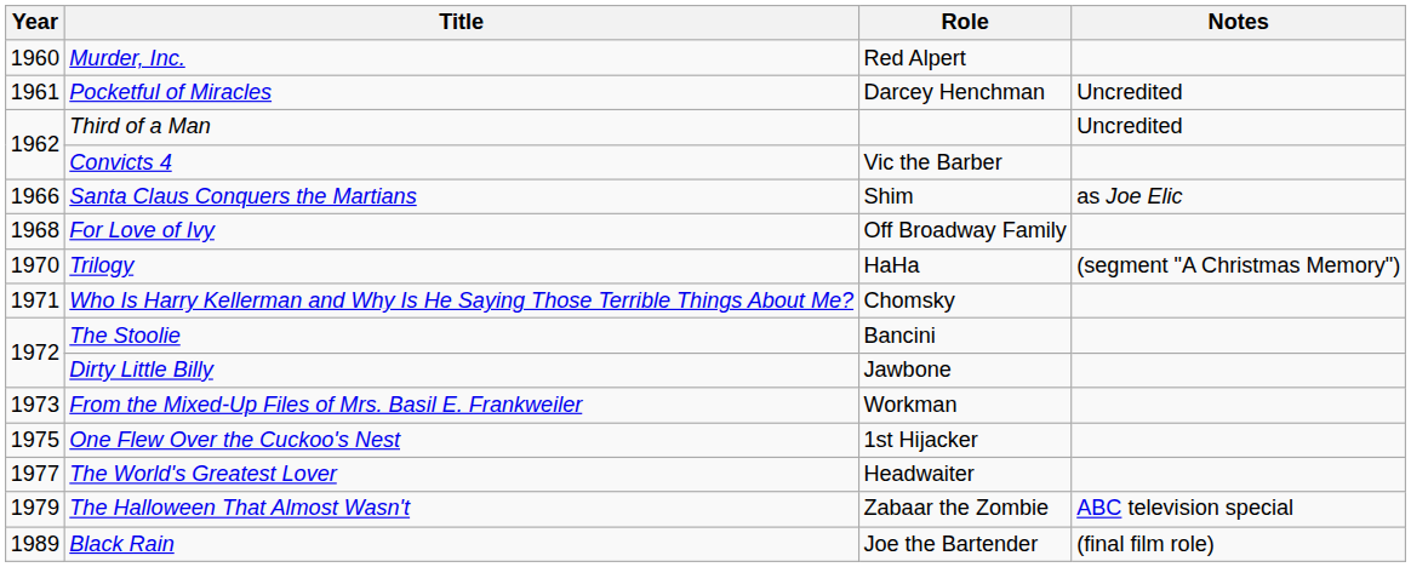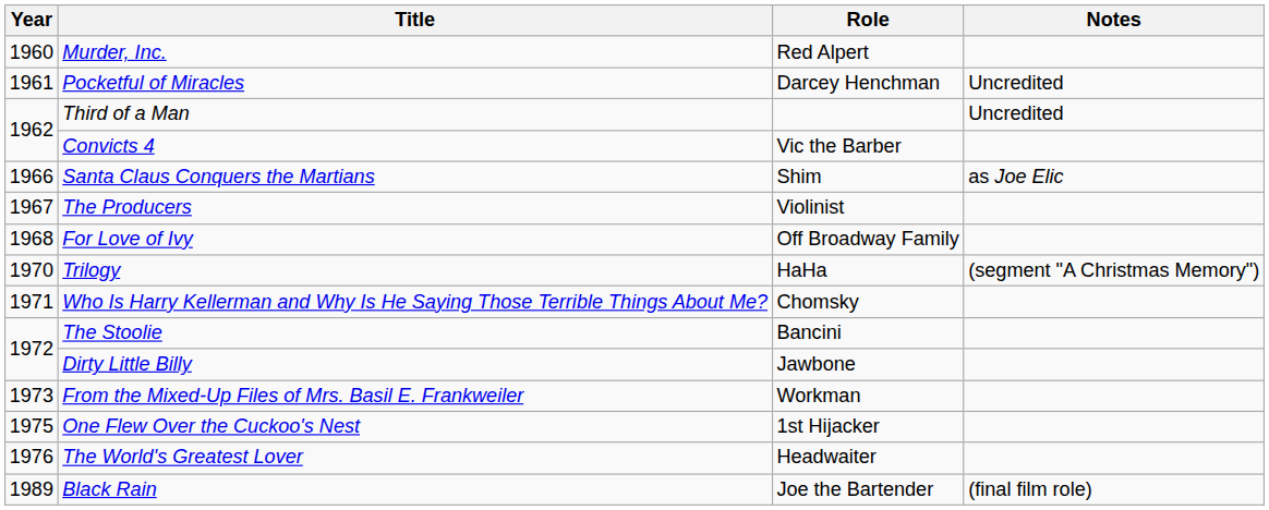+ row: 1967 | The Producers | Violinist
The World's Greatest Lover | Year: 1977 -> 1976
- row: 1979 | The Halloween That Almost Wasn't | Zabaar the Zombie | ABC television special
